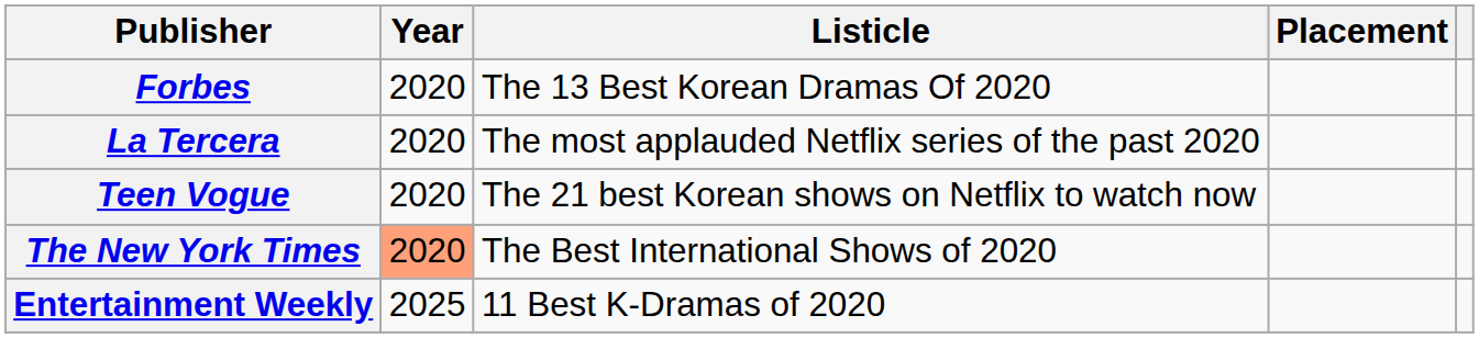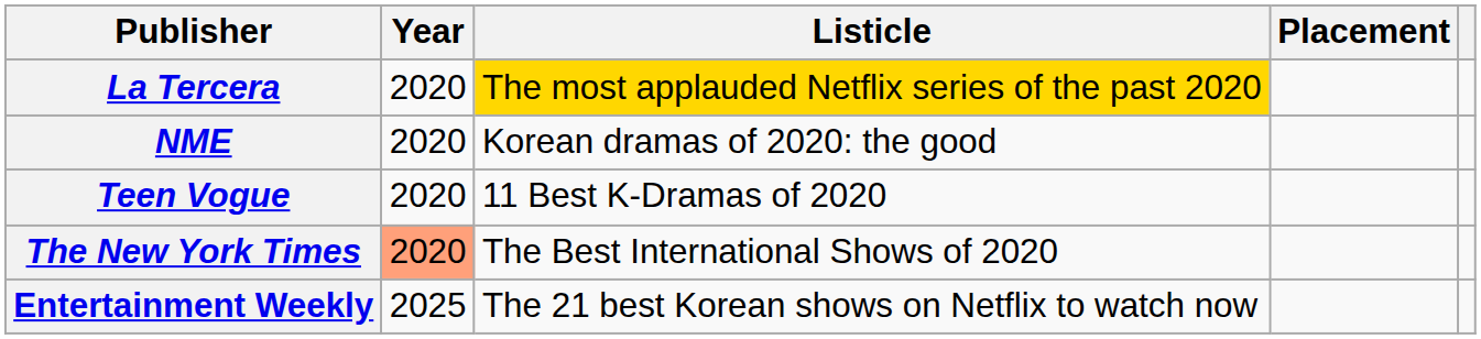- row: Forbes | 2020 | The 13 Best Korean Dramas Of 2020
La Tercera | Listicle: no background -> gold background
+ row: NME | 2020 | Korean dramas of 2020: the good
Teen Vogue | Listicle: The 21 best Korean shows on Netflix to watch now -> 11 Best K-Dramas of 2020
Entertainment Weekly | Listicle: 11 Best K-Dramas of 2020 -> The 21 best Korean shows on Netflix to watch now
